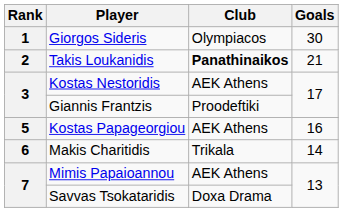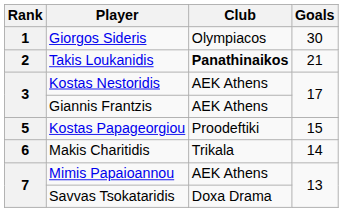Giannis Frantzis | Club: Proodeftiki -> AEK Athens
Kostas Papageorgiou | Club: AEK Athens -> Proodeftiki
Kostas Papageorgiou | Goals: 16 -> 15
